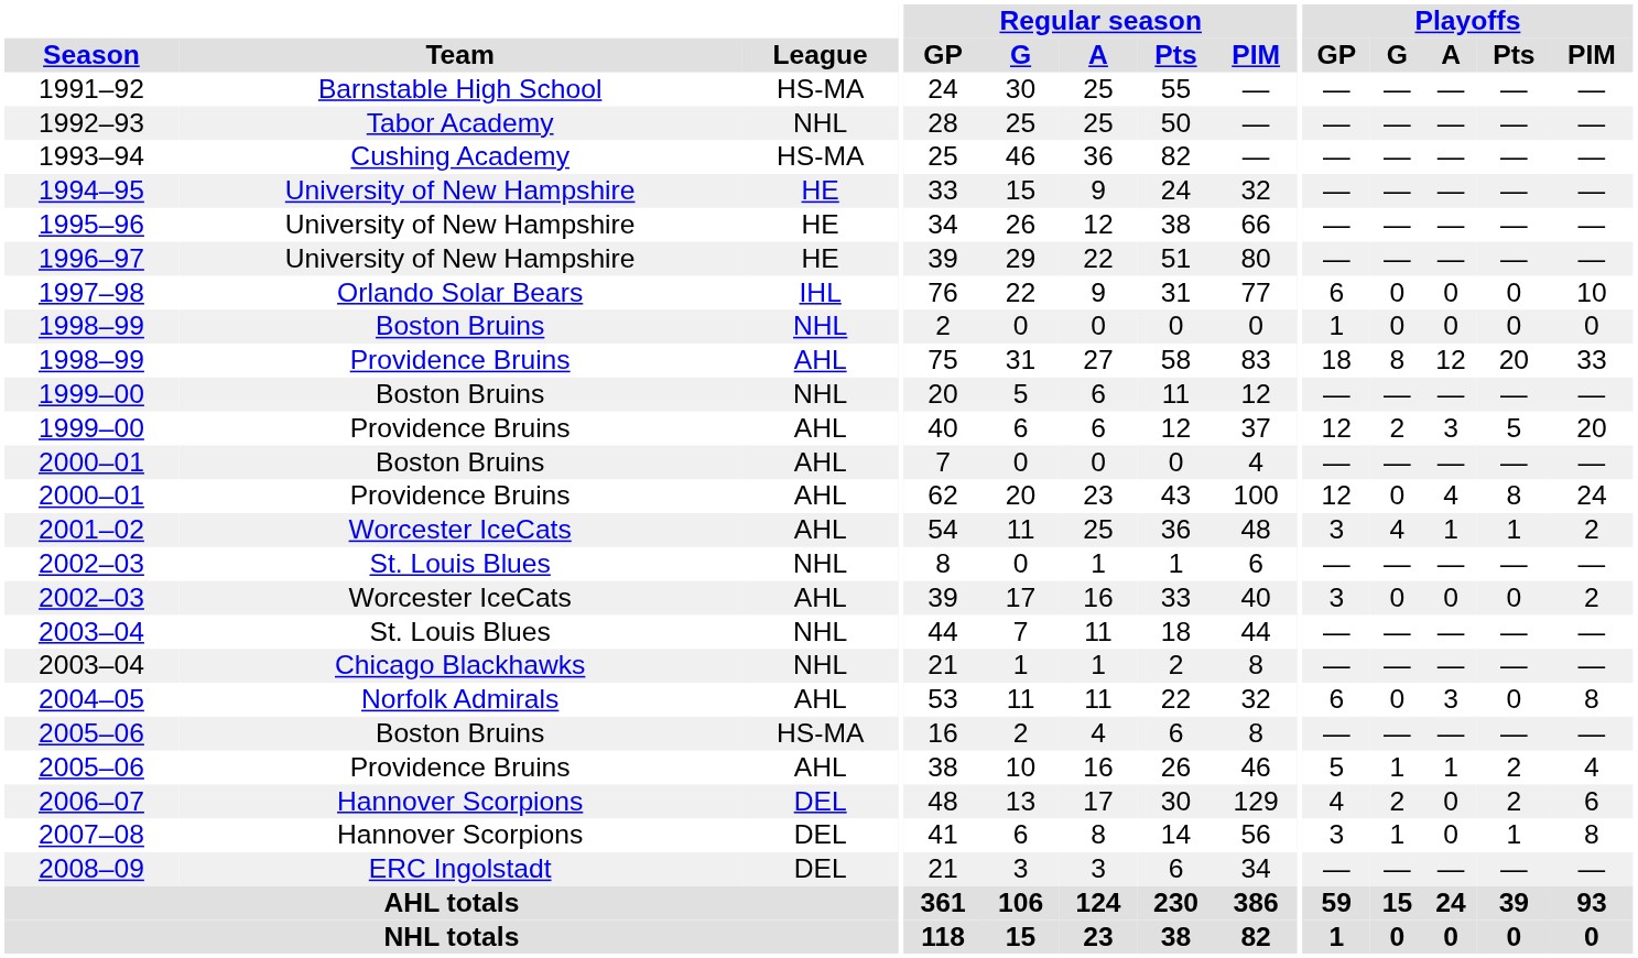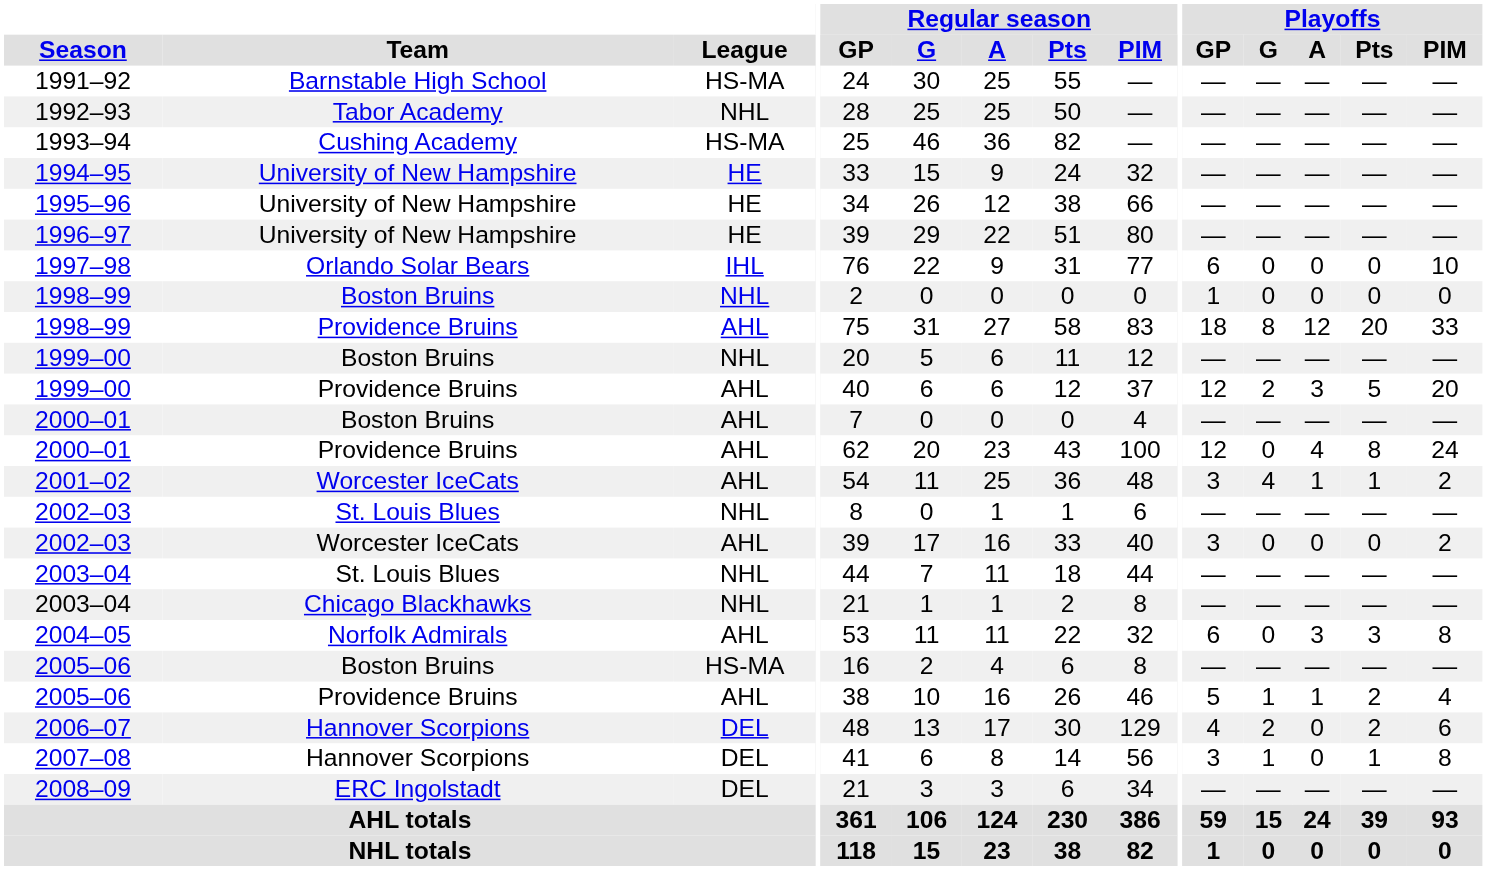2004–05 | Playoffs / Pts: 0 -> 3
